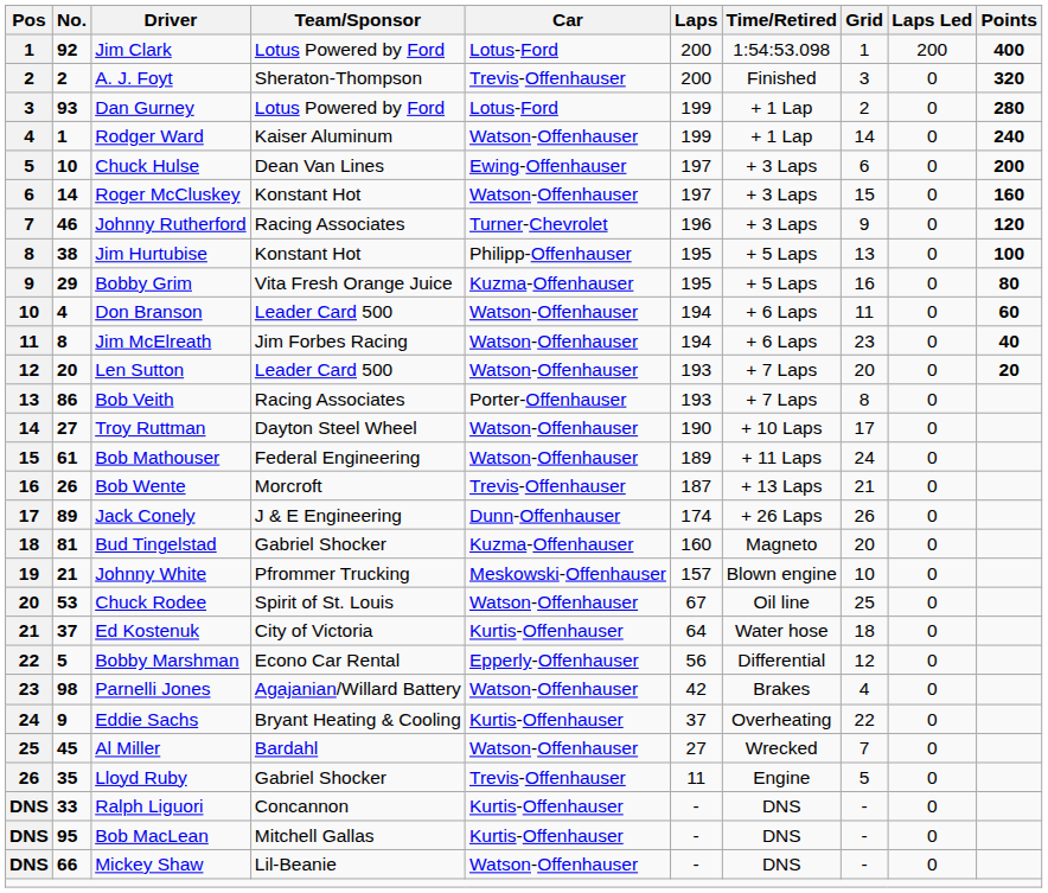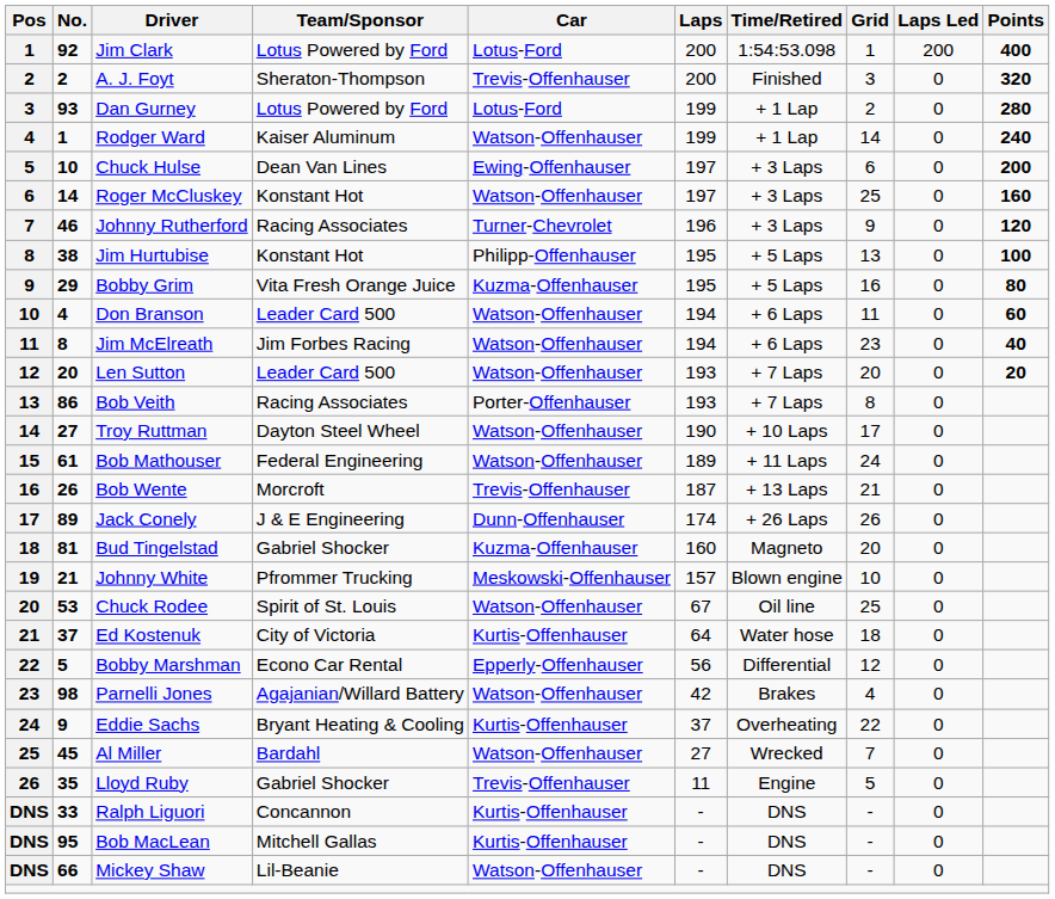Roger McCluskey | Grid: 15 -> 25
